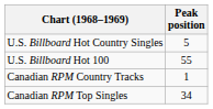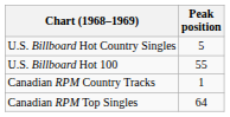Canadian RPM Top Singles | Peak position: 34 -> 64
